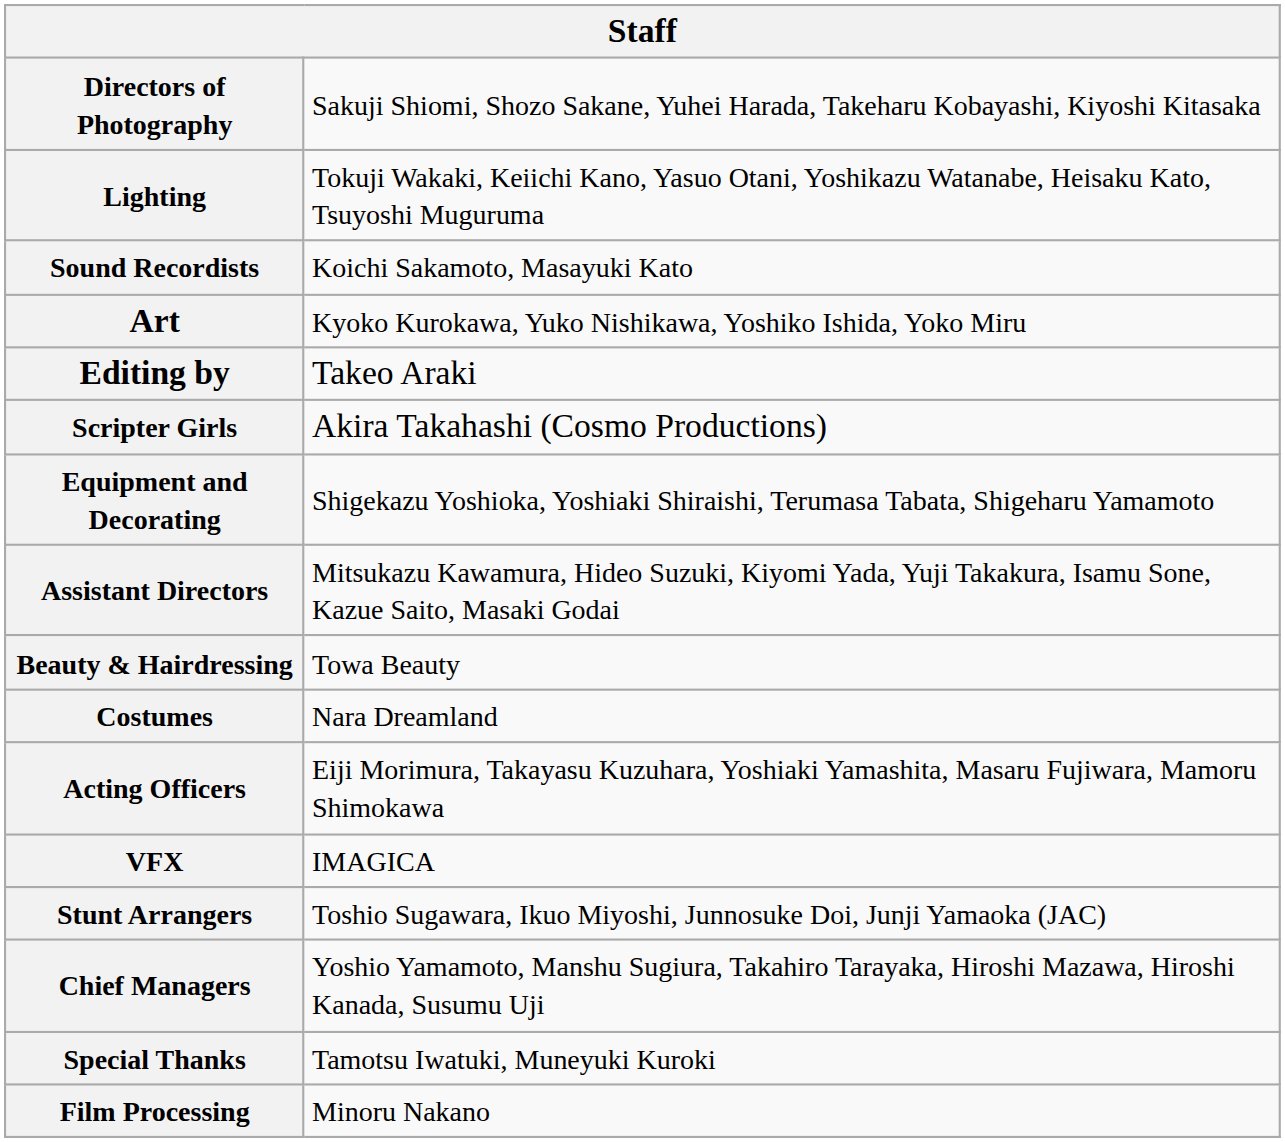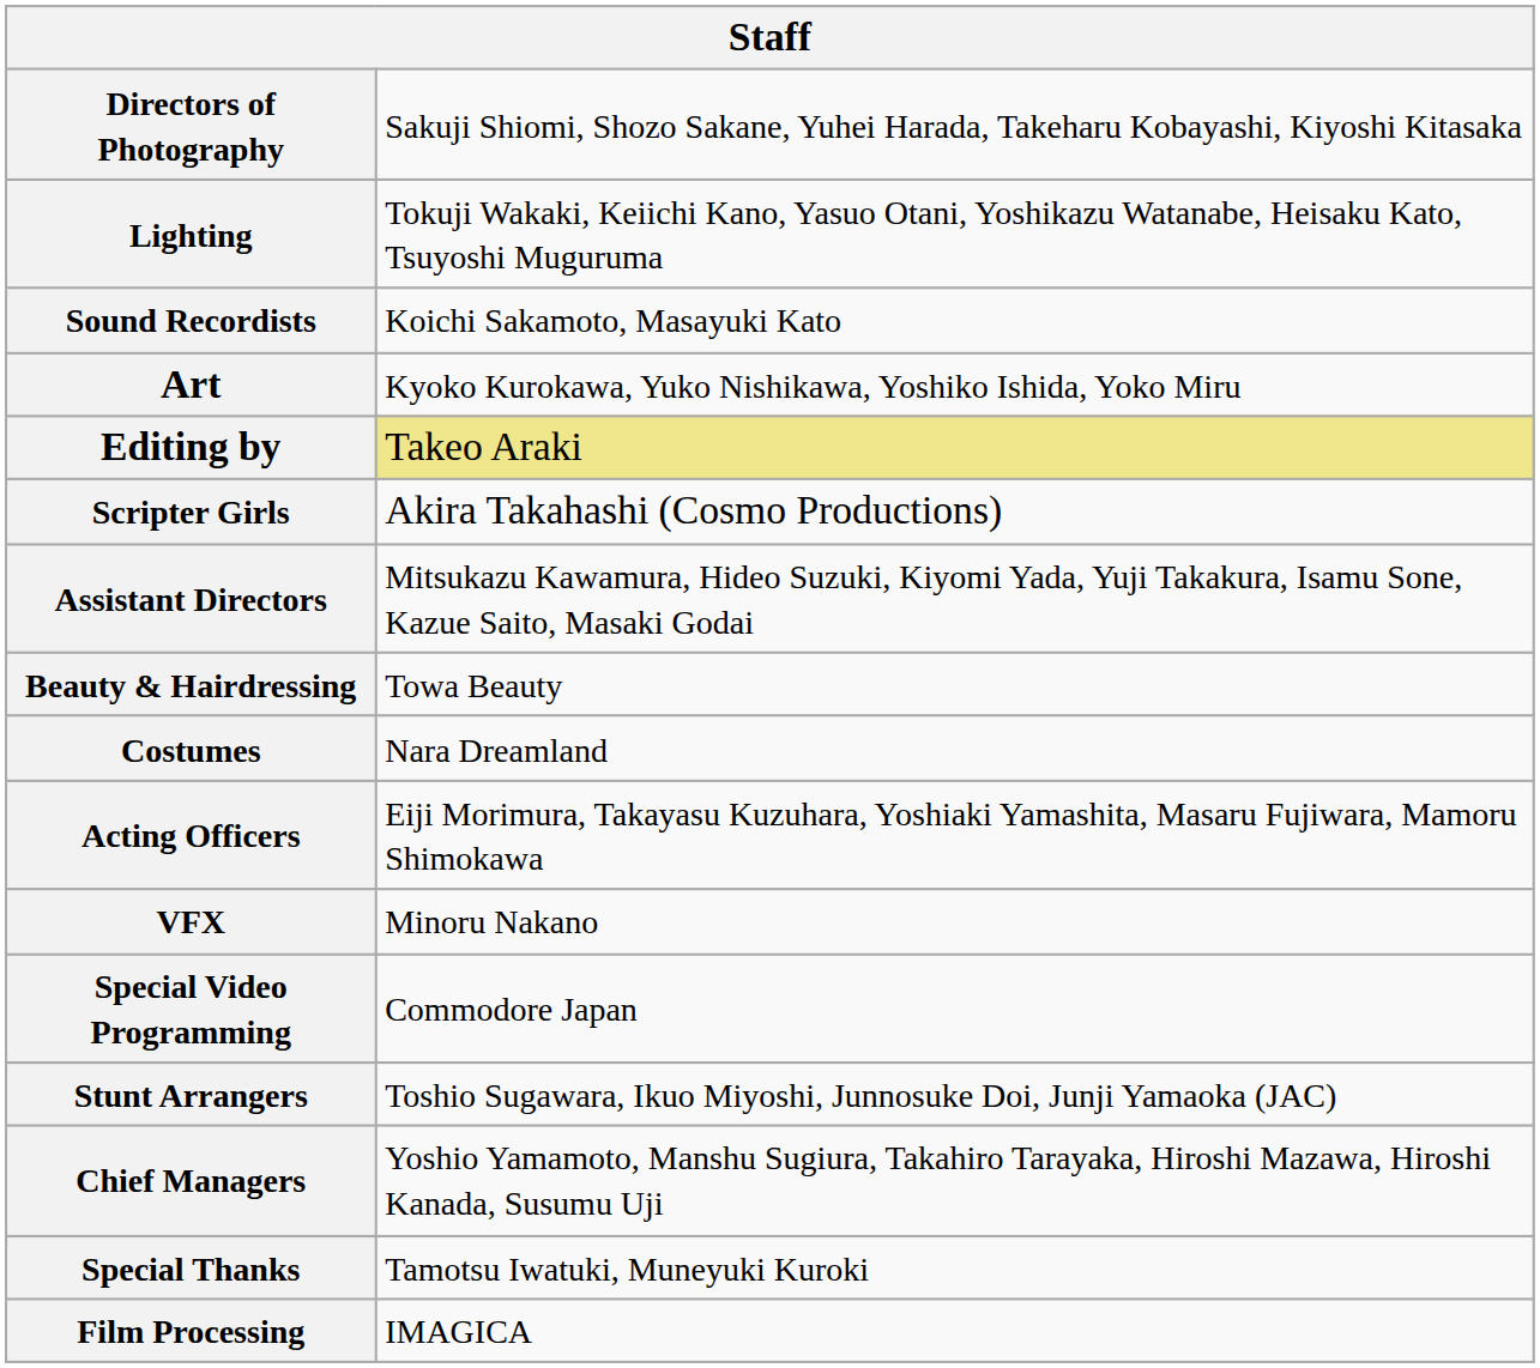Editing by | column 2: no background -> khaki background
- row: Equipment and Decorating | Shigekazu Yoshioka, Yoshiaki Shiraishi, Terumasa Tabata, Shigeharu Yamamoto
VFX | column 2: IMAGICA -> Minoru Nakano
+ row: Special Video Programming | Commodore Japan
Film Processing | column 2: Minoru Nakano -> IMAGICA
